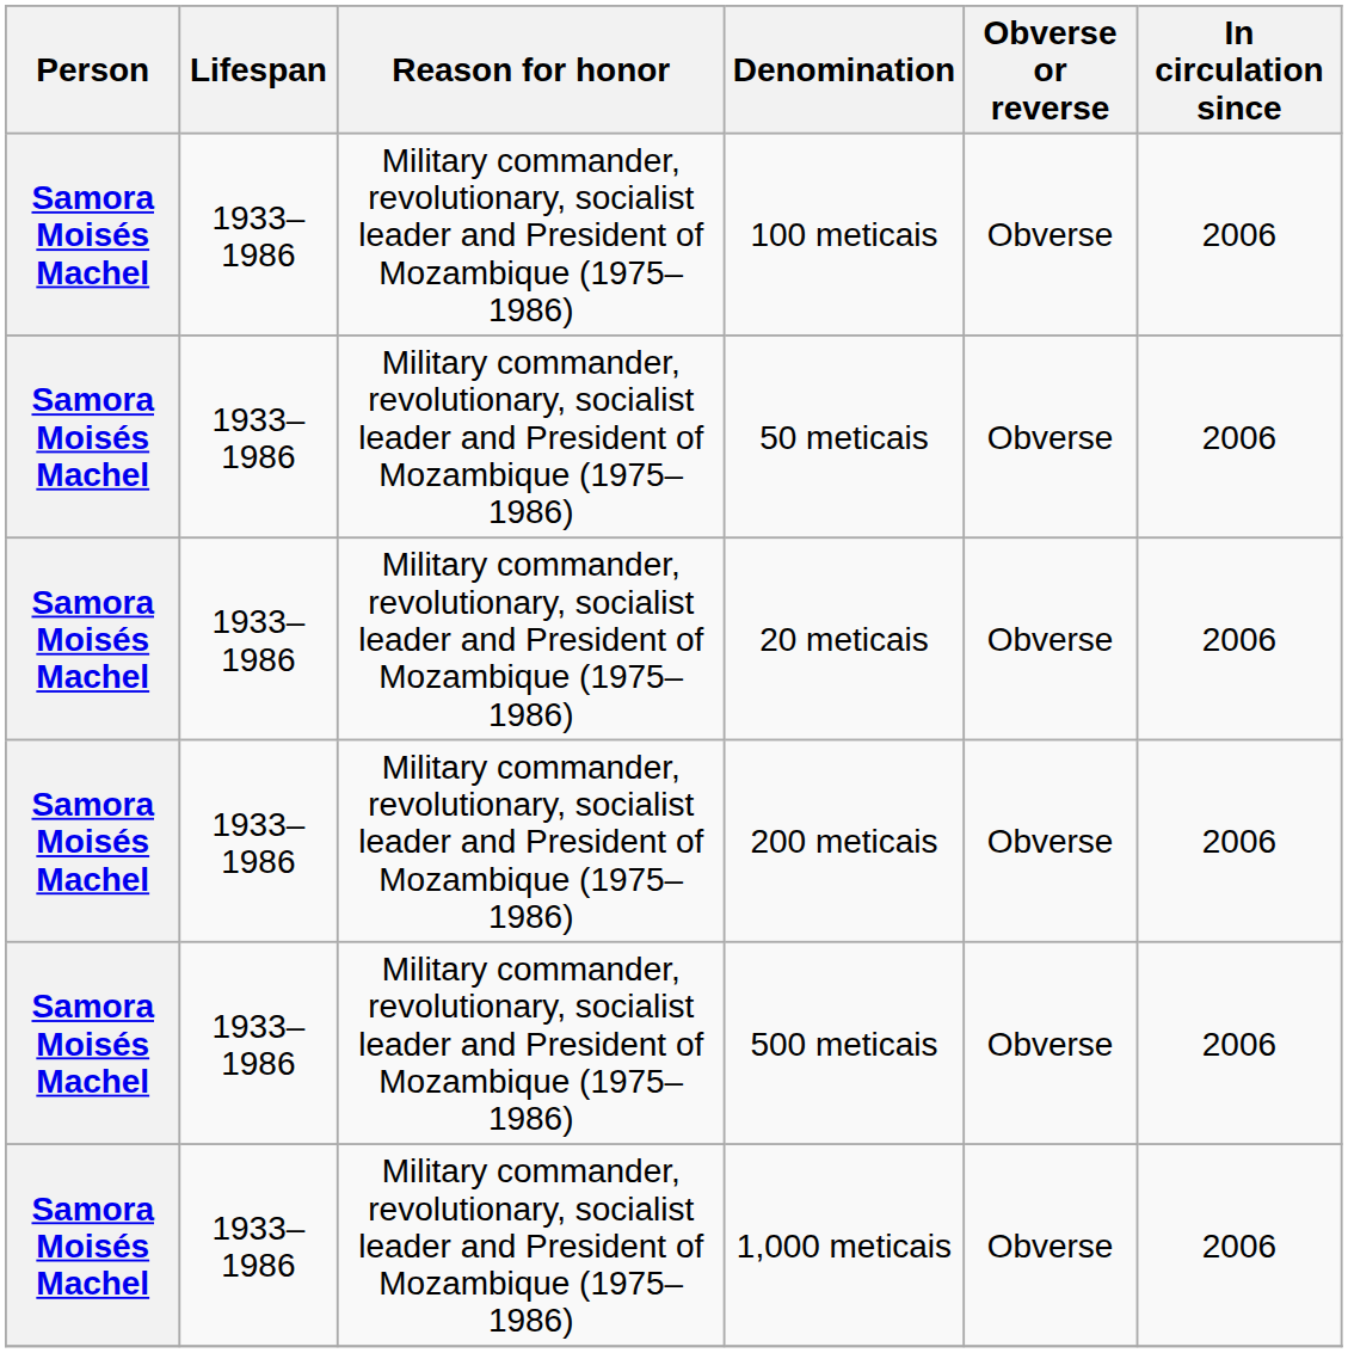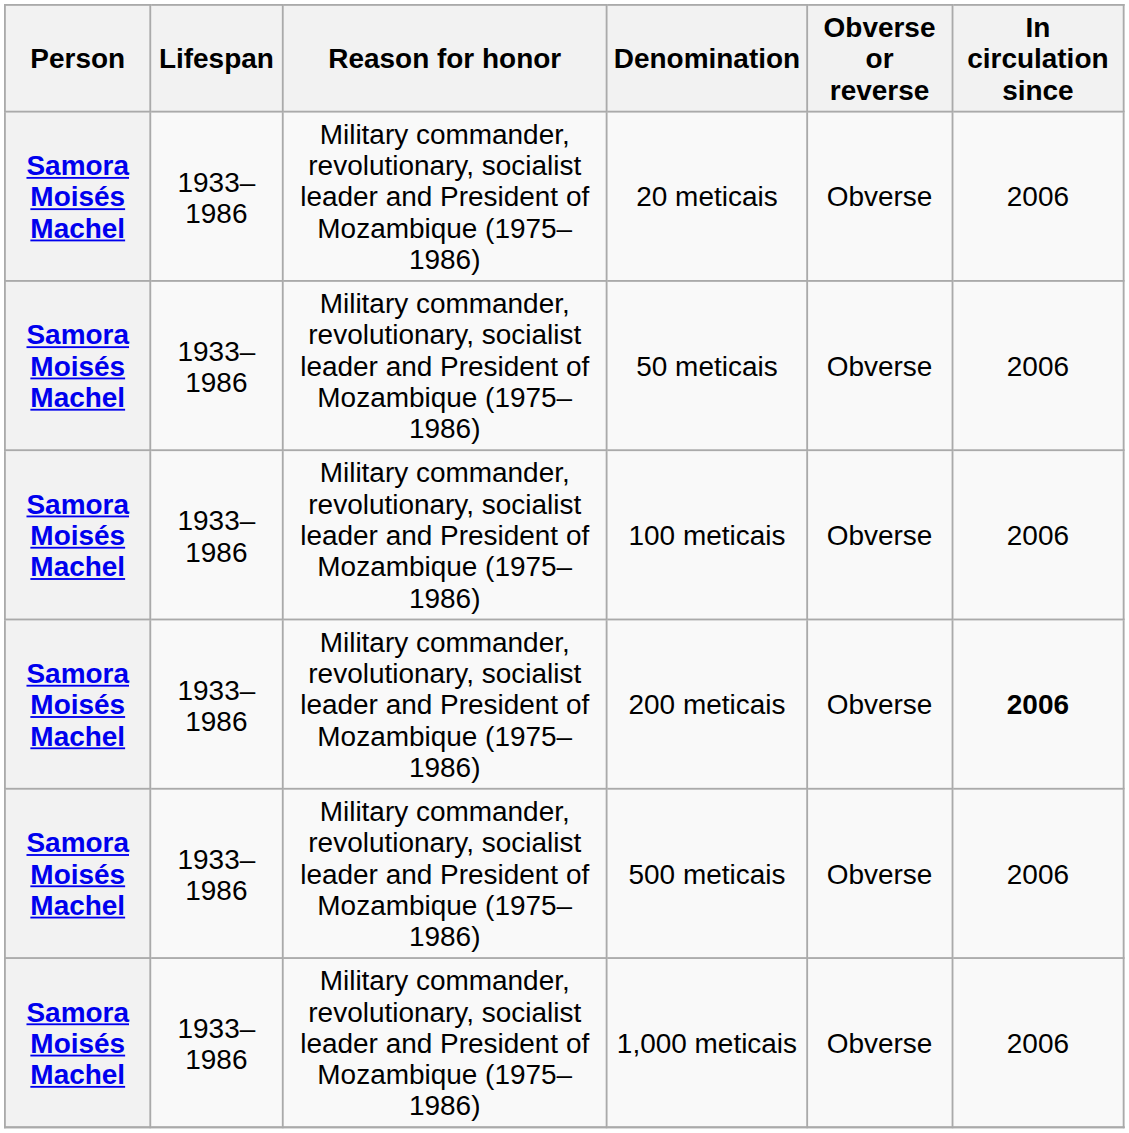rows swapped: 20 meticais <-> 100 meticais
200 meticais | In circulation since: normal -> bold
